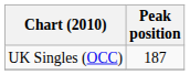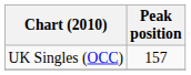UK Singles (OCC) | Peak position: 187 -> 157
